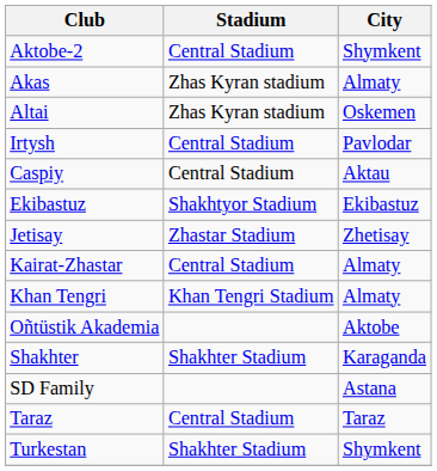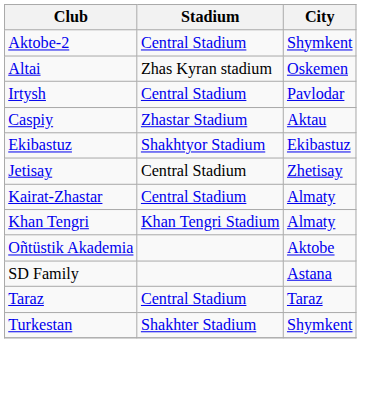- row: Akas | Zhas Kyran stadium | Almaty
Caspiy | Stadium: Central Stadium -> Zhastar Stadium
Jetisay | Stadium: Zhastar Stadium -> Central Stadium
- row: Shakhter | Shakhter Stadium | Karaganda
